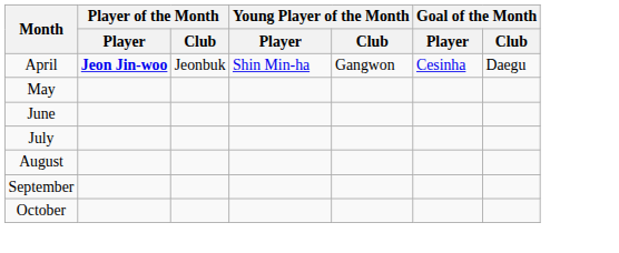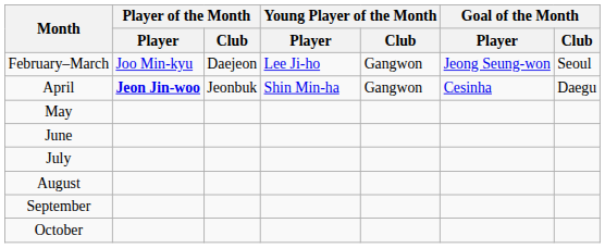+ row: February–March | Joo Min-kyu | Daejeon | Lee Ji-ho | Gangwon | Jeong Seung-won | Seoul
